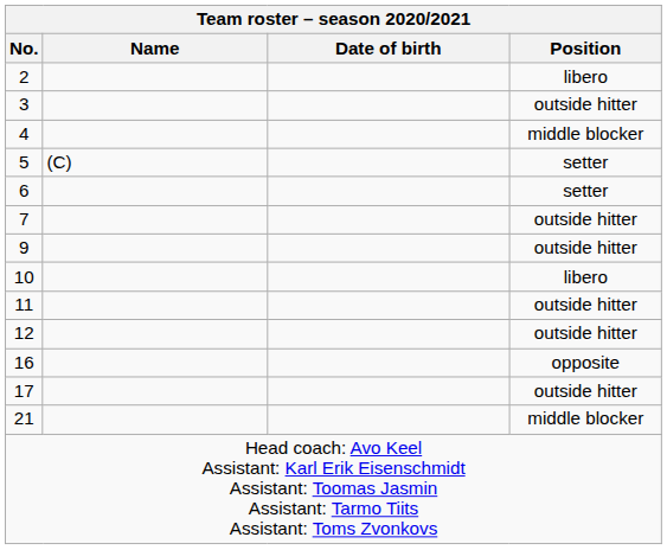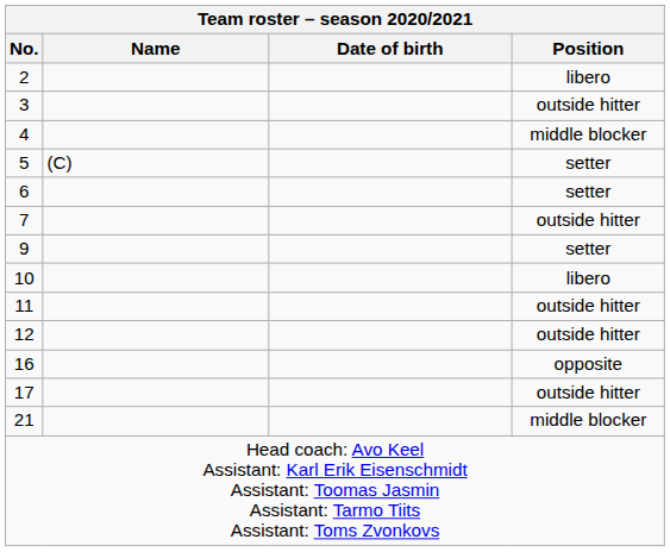9 | Position: outside hitter -> setter
